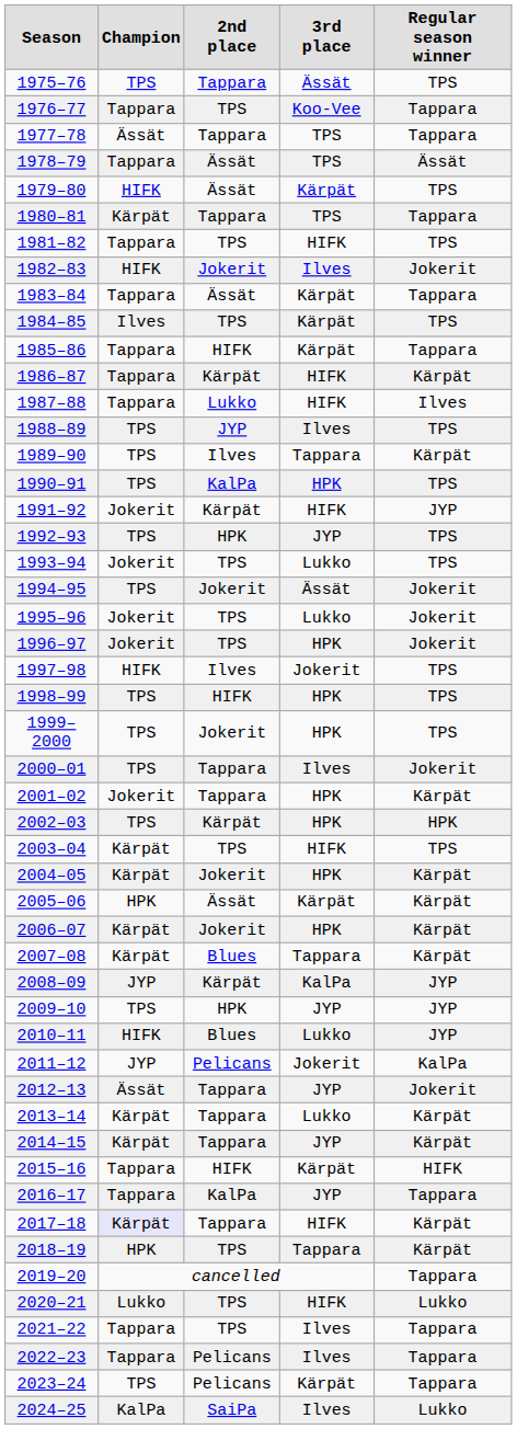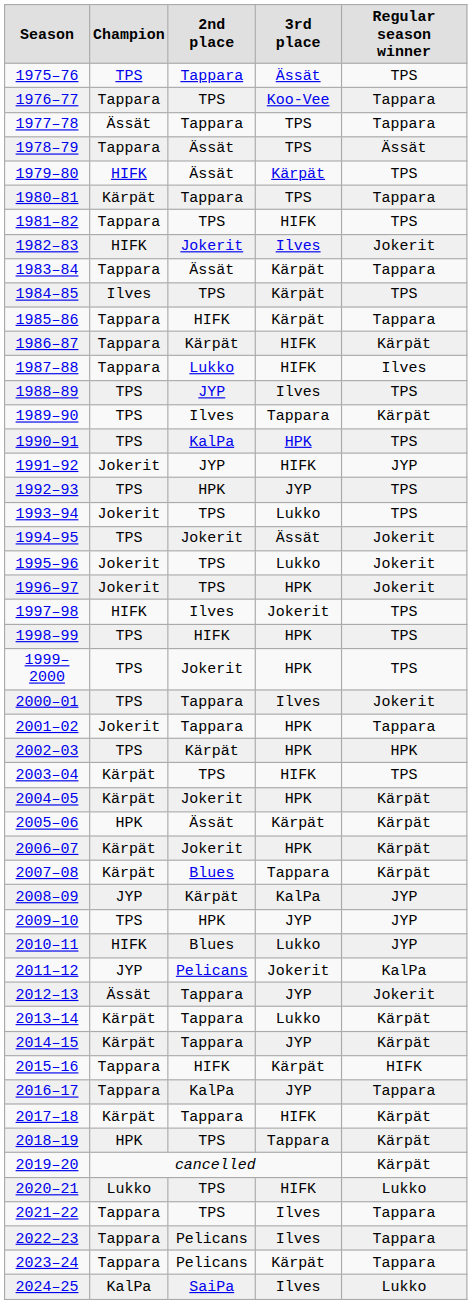1991–92 | 2nd place: Kärpät -> JYP
2001–02 | Regular season winner: Kärpät -> Tappara
2017–18 | Champion: lavender background -> no background
2019–20 | Regular season winner: Tappara -> Kärpät
2023–24 | Champion: TPS -> Tappara
